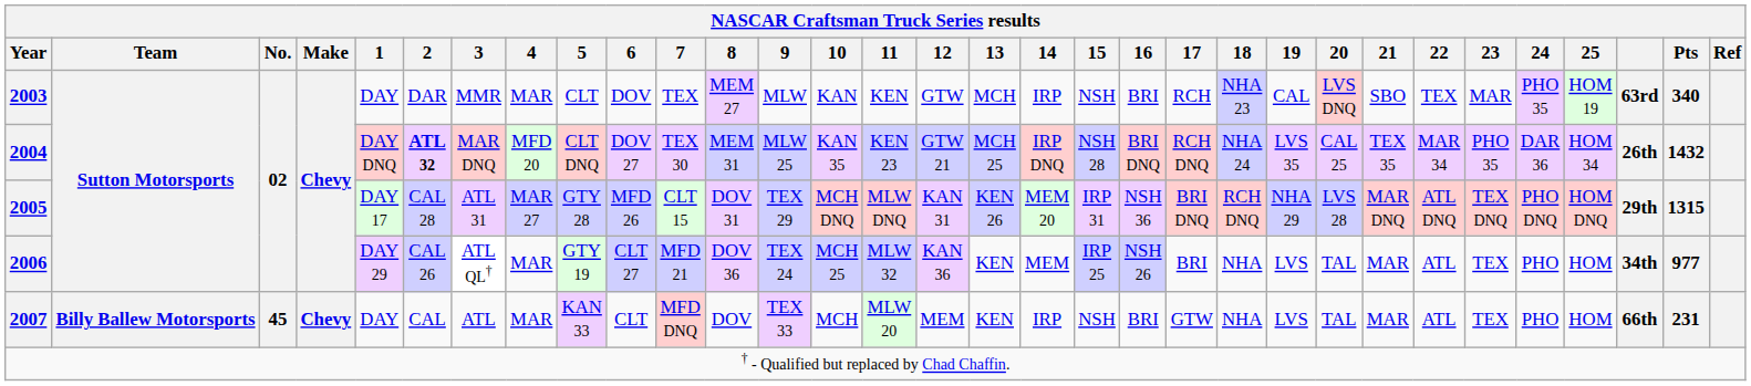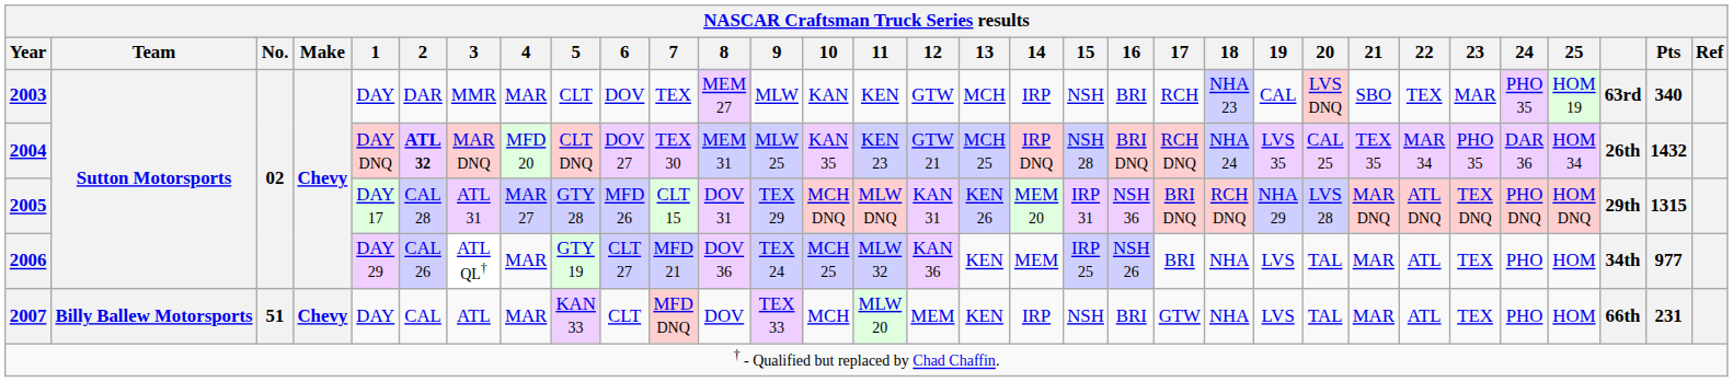2007 | No.: 45 -> 51
